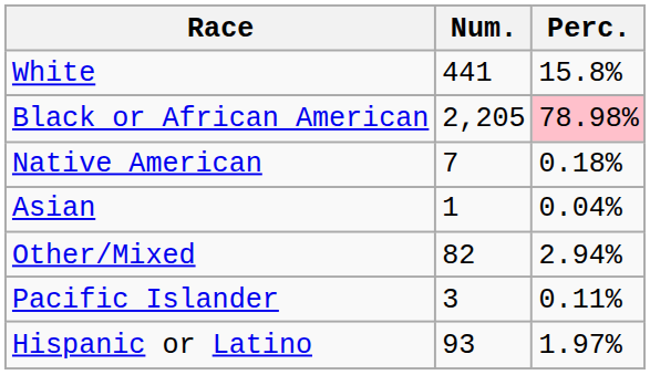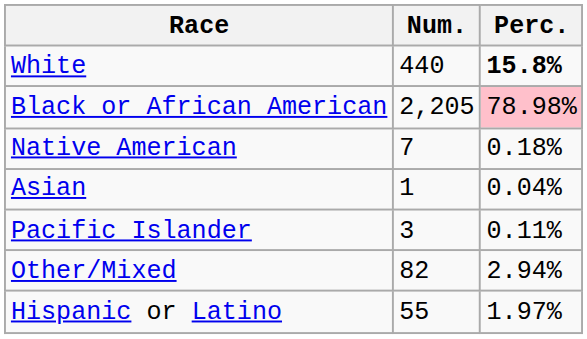White | Num.: 441 -> 440
White | Perc.: normal -> bold
rows swapped: Pacific Islander <-> Other/Mixed
Hispanic or Latino | Num.: 93 -> 55
